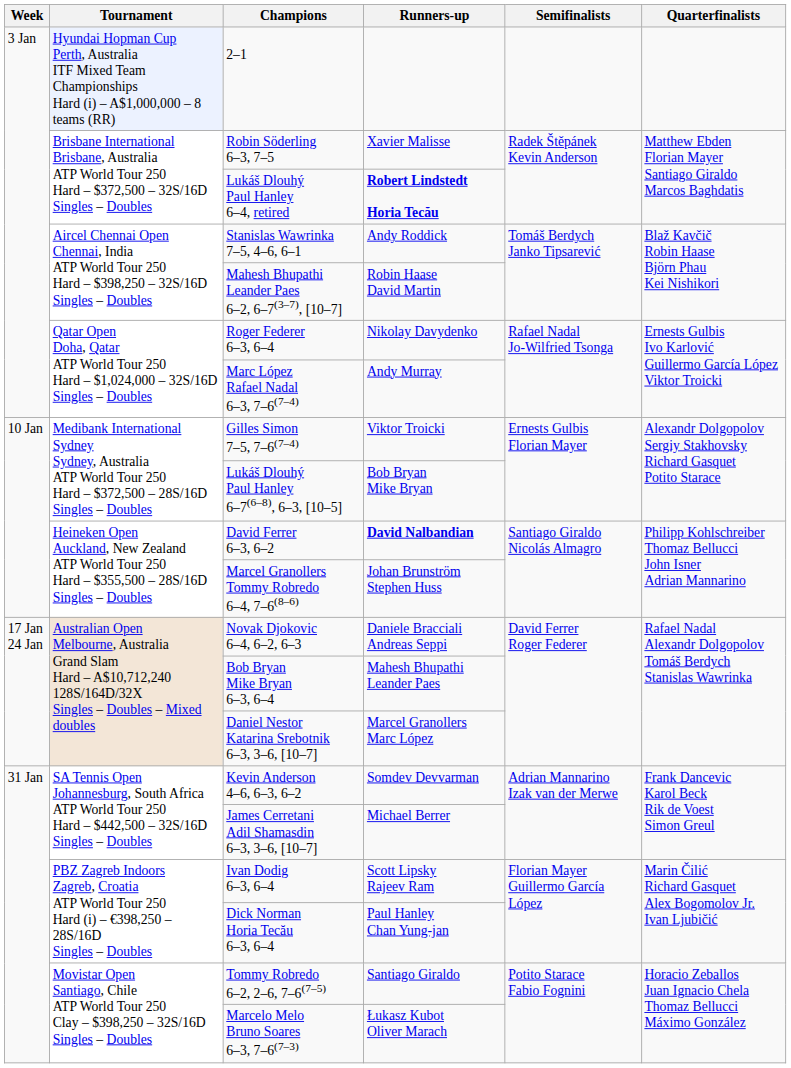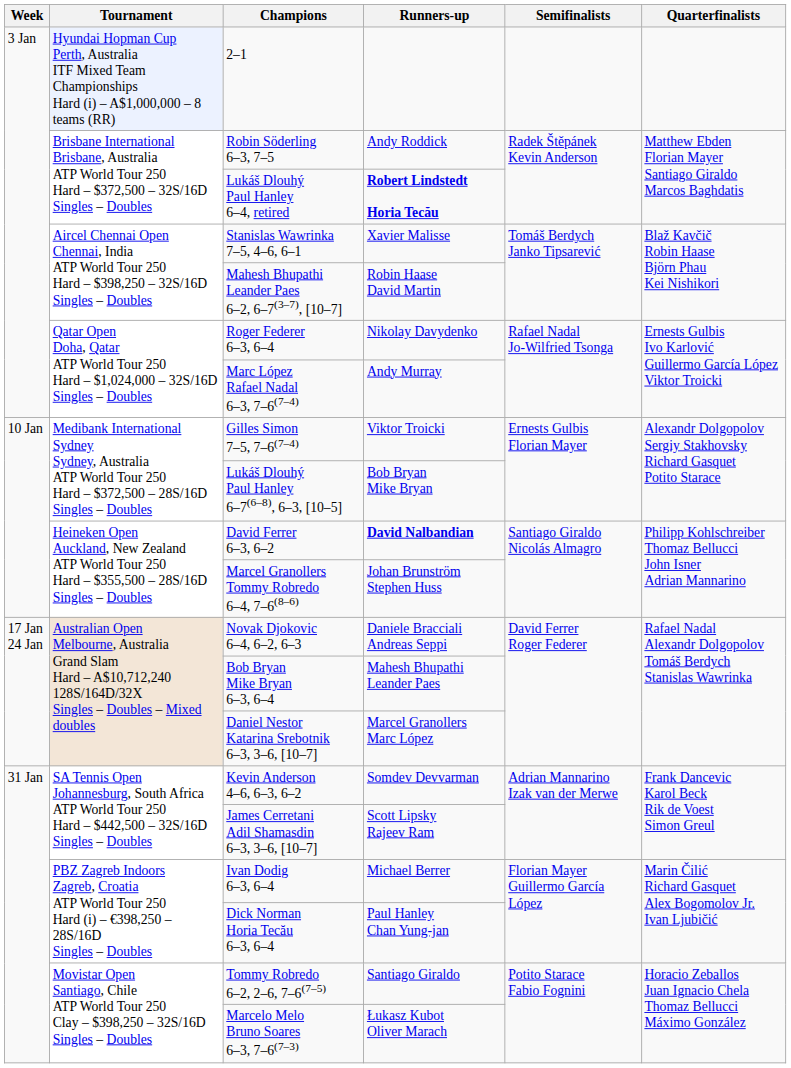Robin Söderling 6–3, 7–5 | Runners-up: Xavier Malisse -> Andy Roddick
Stanislas Wawrinka 7–5, 4–6, 6–1 | Runners-up: Andy Roddick -> Xavier Malisse
James Cerretani Adil Shamasdin 6–3, 3–6, [10–7] | Runners-up: Michael Berrer -> Scott Lipsky Rajeev Ram
Ivan Dodig 6–3, 6–4 | Runners-up: Scott Lipsky Rajeev Ram -> Michael Berrer
